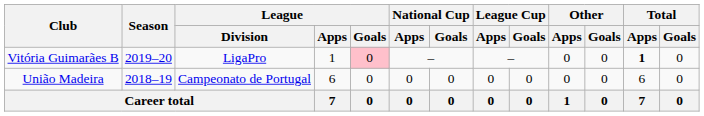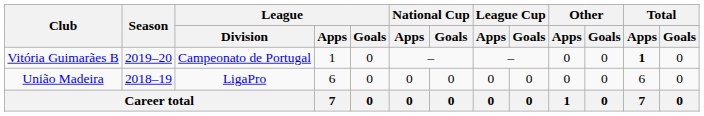Vitória Guimarães B | League / Division: LigaPro -> Campeonato de Portugal
Vitória Guimarães B | League / Goals: pink background -> no background
União Madeira | League / Division: Campeonato de Portugal -> LigaPro
